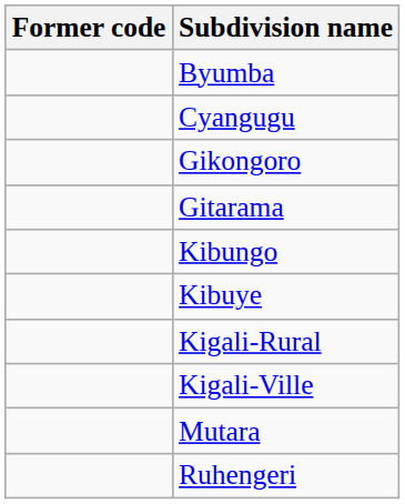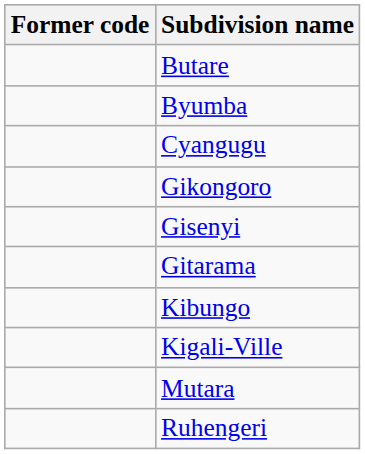+ row: Butare
+ row: Gisenyi
- row: Kibuye
- row: Kigali-Rural
